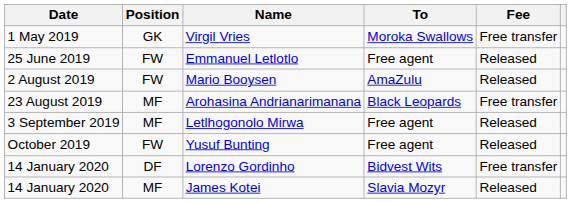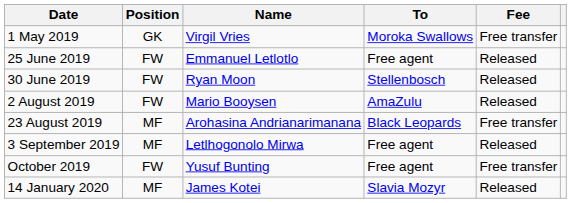+ row: 30 June 2019 | FW | Ryan Moon | Stellenbosch | Released
Yusuf Bunting | Fee: Released -> Free transfer
- row: 14 January 2020 | DF | Lorenzo Gordinho | Bidvest Wits | Free transfer
